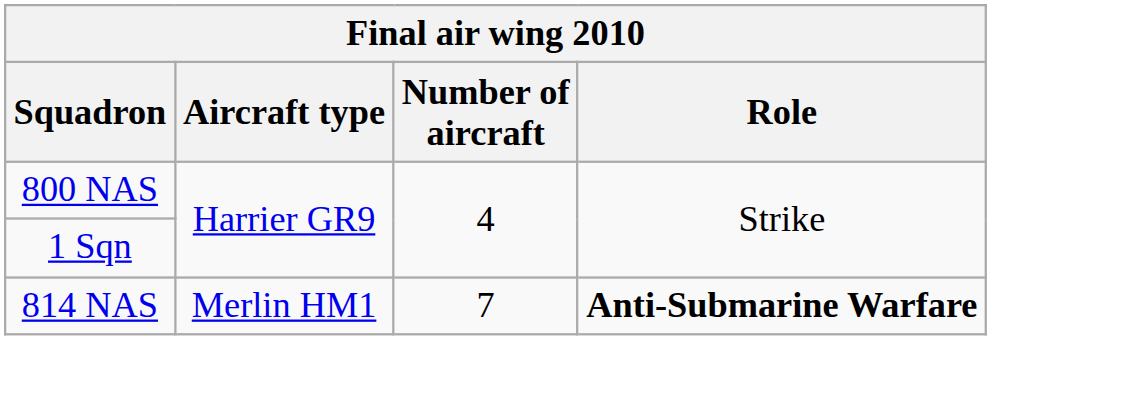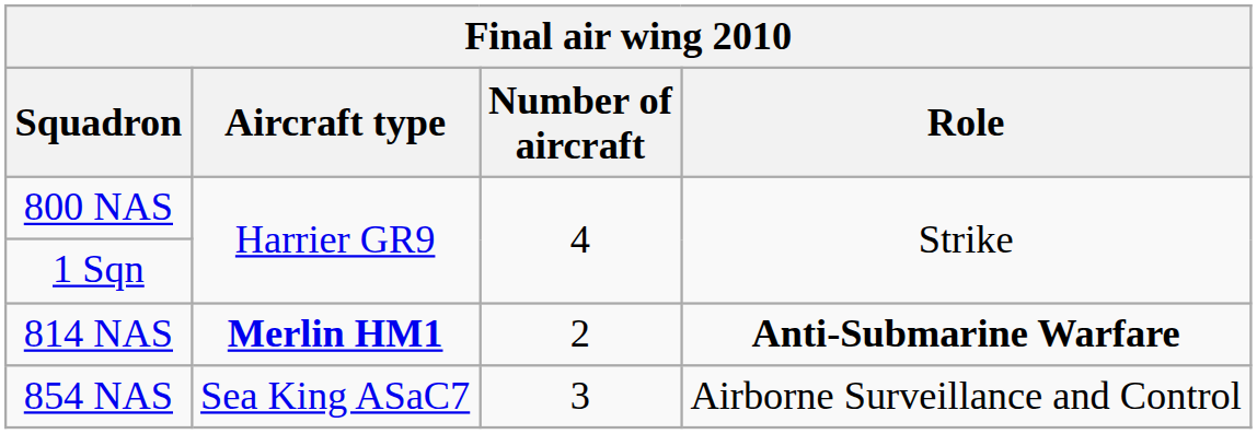814 NAS | Aircraft type: normal -> bold
814 NAS | Number of aircraft: 7 -> 2
+ row: 854 NAS | Sea King ASaC7 | 3 | Airborne Surveillance and Control
